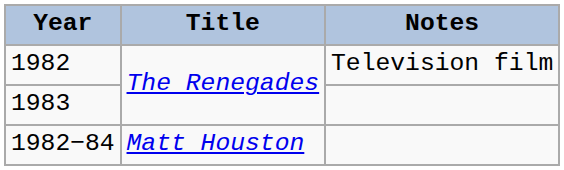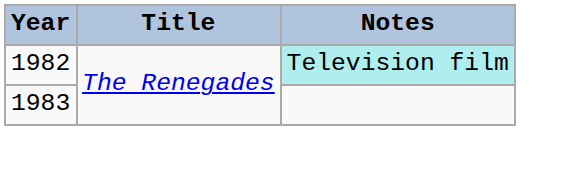1982 | Notes: no background -> paleturquoise background
- row: 1982−84 | Matt Houston
